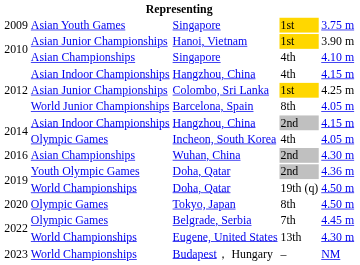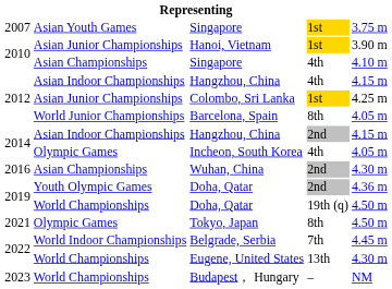Singapore / 1st | column 1: 2009 -> 2007
Tokyo, Japan | column 1: 2020 -> 2021
Belgrade, Serbia | column 2: Olympic Games -> World Indoor Championships
